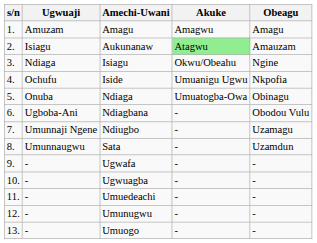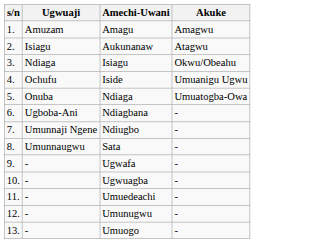- column: Obeagu | Amagu | Amauzam | Ngine | Nkpofia | Obinagu | Obodou Vulu | Uzamagu | Uzamdun | - | - | - | - | -
Aukunanaw | Akuke: lightgreen background -> no background
